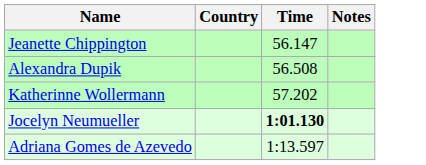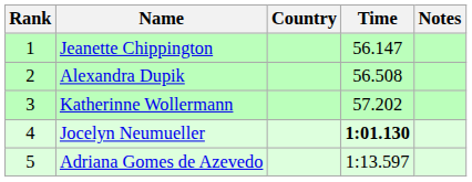+ column: Rank | 1 | 2 | 3 | 4 | 5
